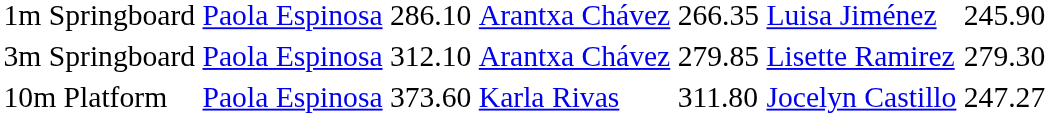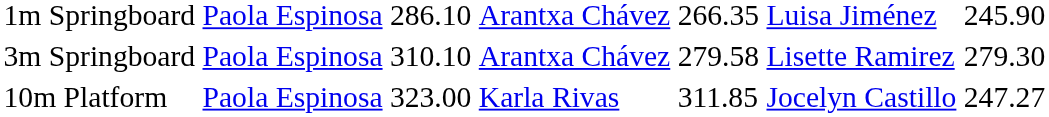3m Springboard | column 3: 312.10 -> 310.10
3m Springboard | column 5: 279.85 -> 279.58
10m Platform | column 3: 373.60 -> 323.00
10m Platform | column 5: 311.80 -> 311.85
